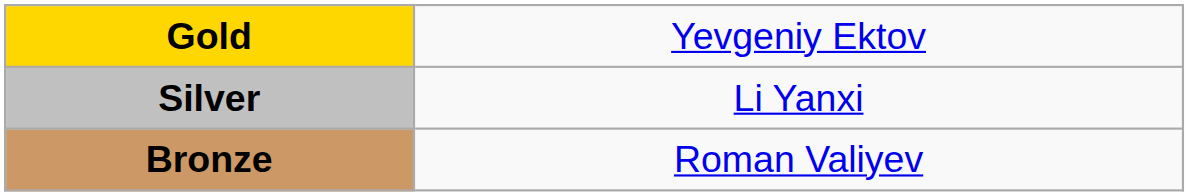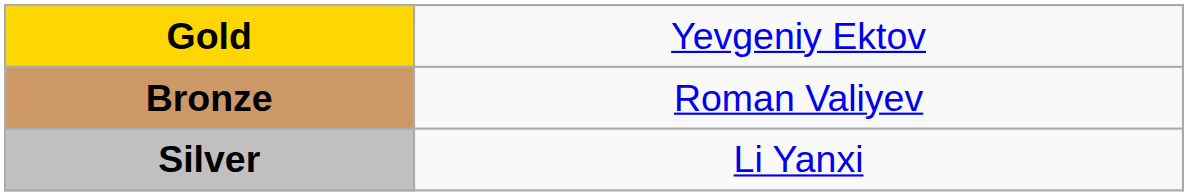rows swapped: Silver <-> Bronze
